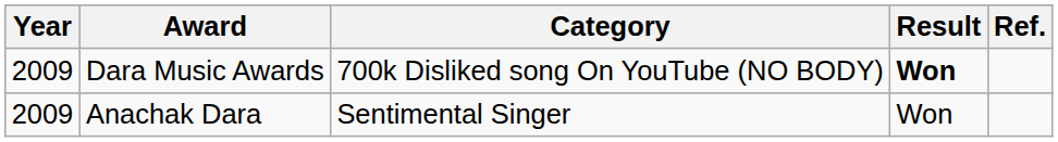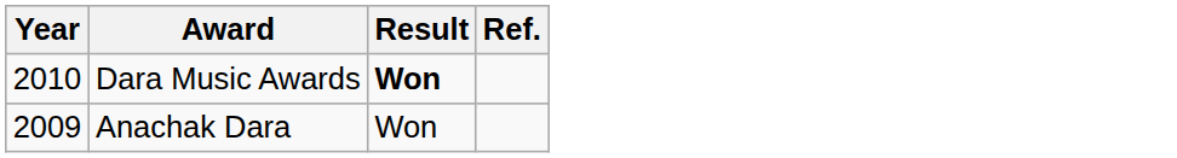- column: Category | 700k Disliked song On YouTube (NO BODY) | Sentimental Singer
Dara Music Awards | Year: 2009 -> 2010
